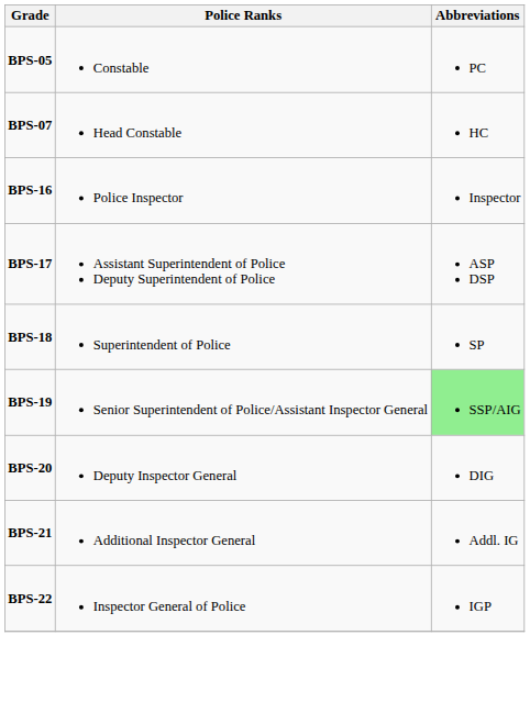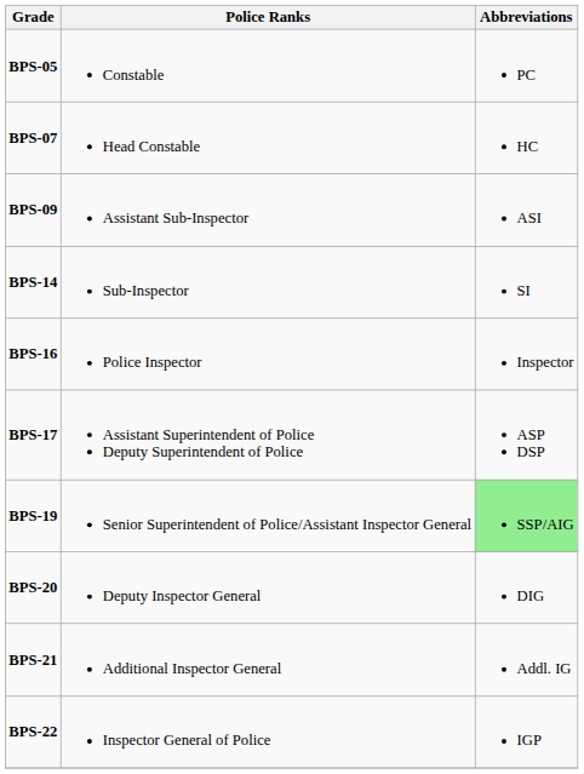+ row: BPS-09 | Assistant Sub-Inspector | ASI
+ row: BPS-14 | Sub-Inspector | SI
- row: BPS-18 | Superintendent of Police | SP
